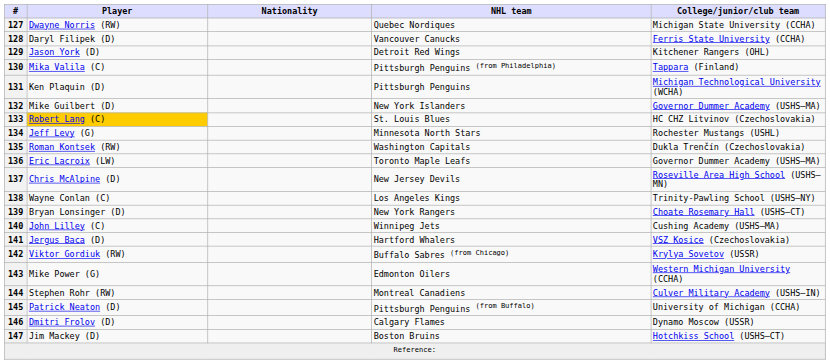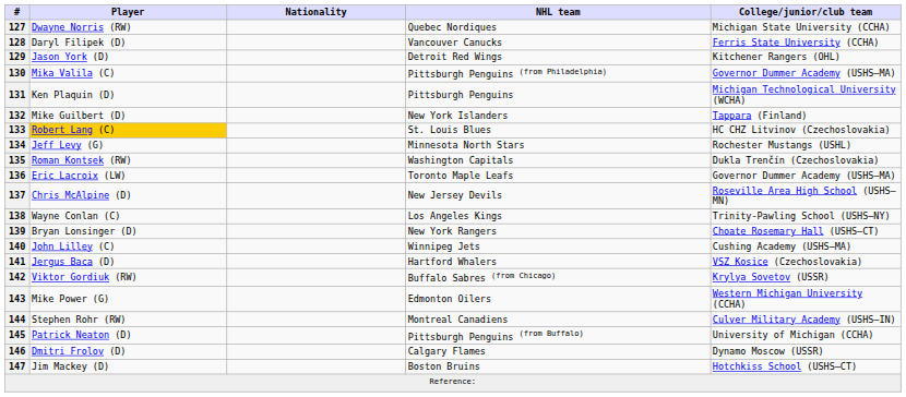130 | College/junior/club team: Tappara (Finland) -> Governor Dummer Academy (USHS–MA)
132 | College/junior/club team: Governor Dummer Academy (USHS–MA) -> Tappara (Finland)
